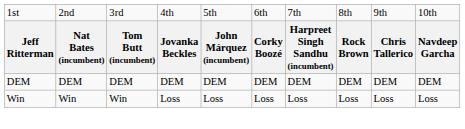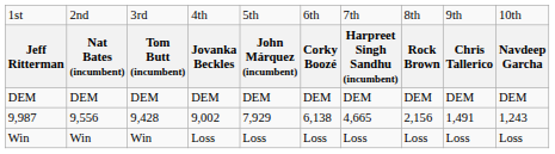+ row: 9,987 | 9,556 | 9,428 | 9,002 | 7,929 | 6,138 | 4,665 | 2,156 | 1,491 | 1,243
